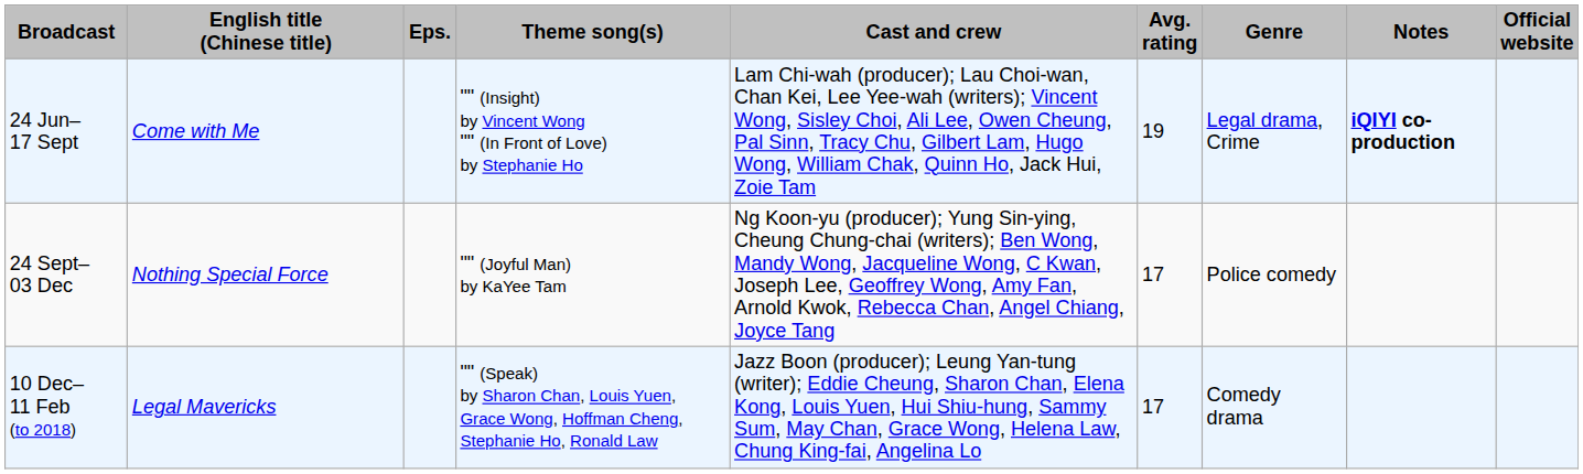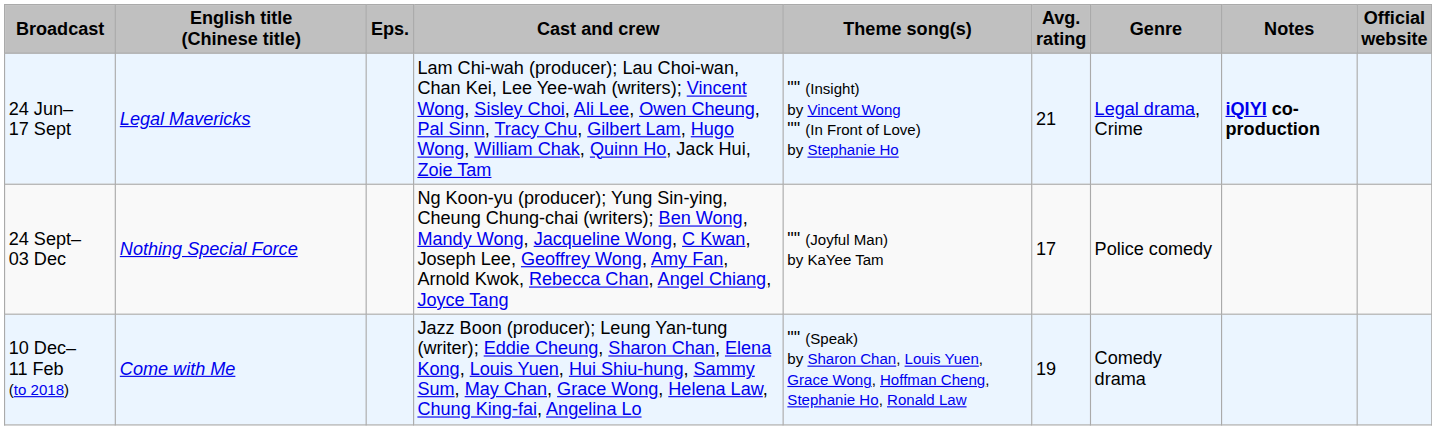columns swapped: Cast and crew <-> Theme song(s)
24 Jun– 17 Sept | English title (Chinese title): Come with Me -> Legal Mavericks
24 Jun– 17 Sept | Avg. rating: 19 -> 21
10 Dec– 11 Feb (to 2018) | English title (Chinese title): Legal Mavericks -> Come with Me
10 Dec– 11 Feb (to 2018) | Avg. rating: 17 -> 19
